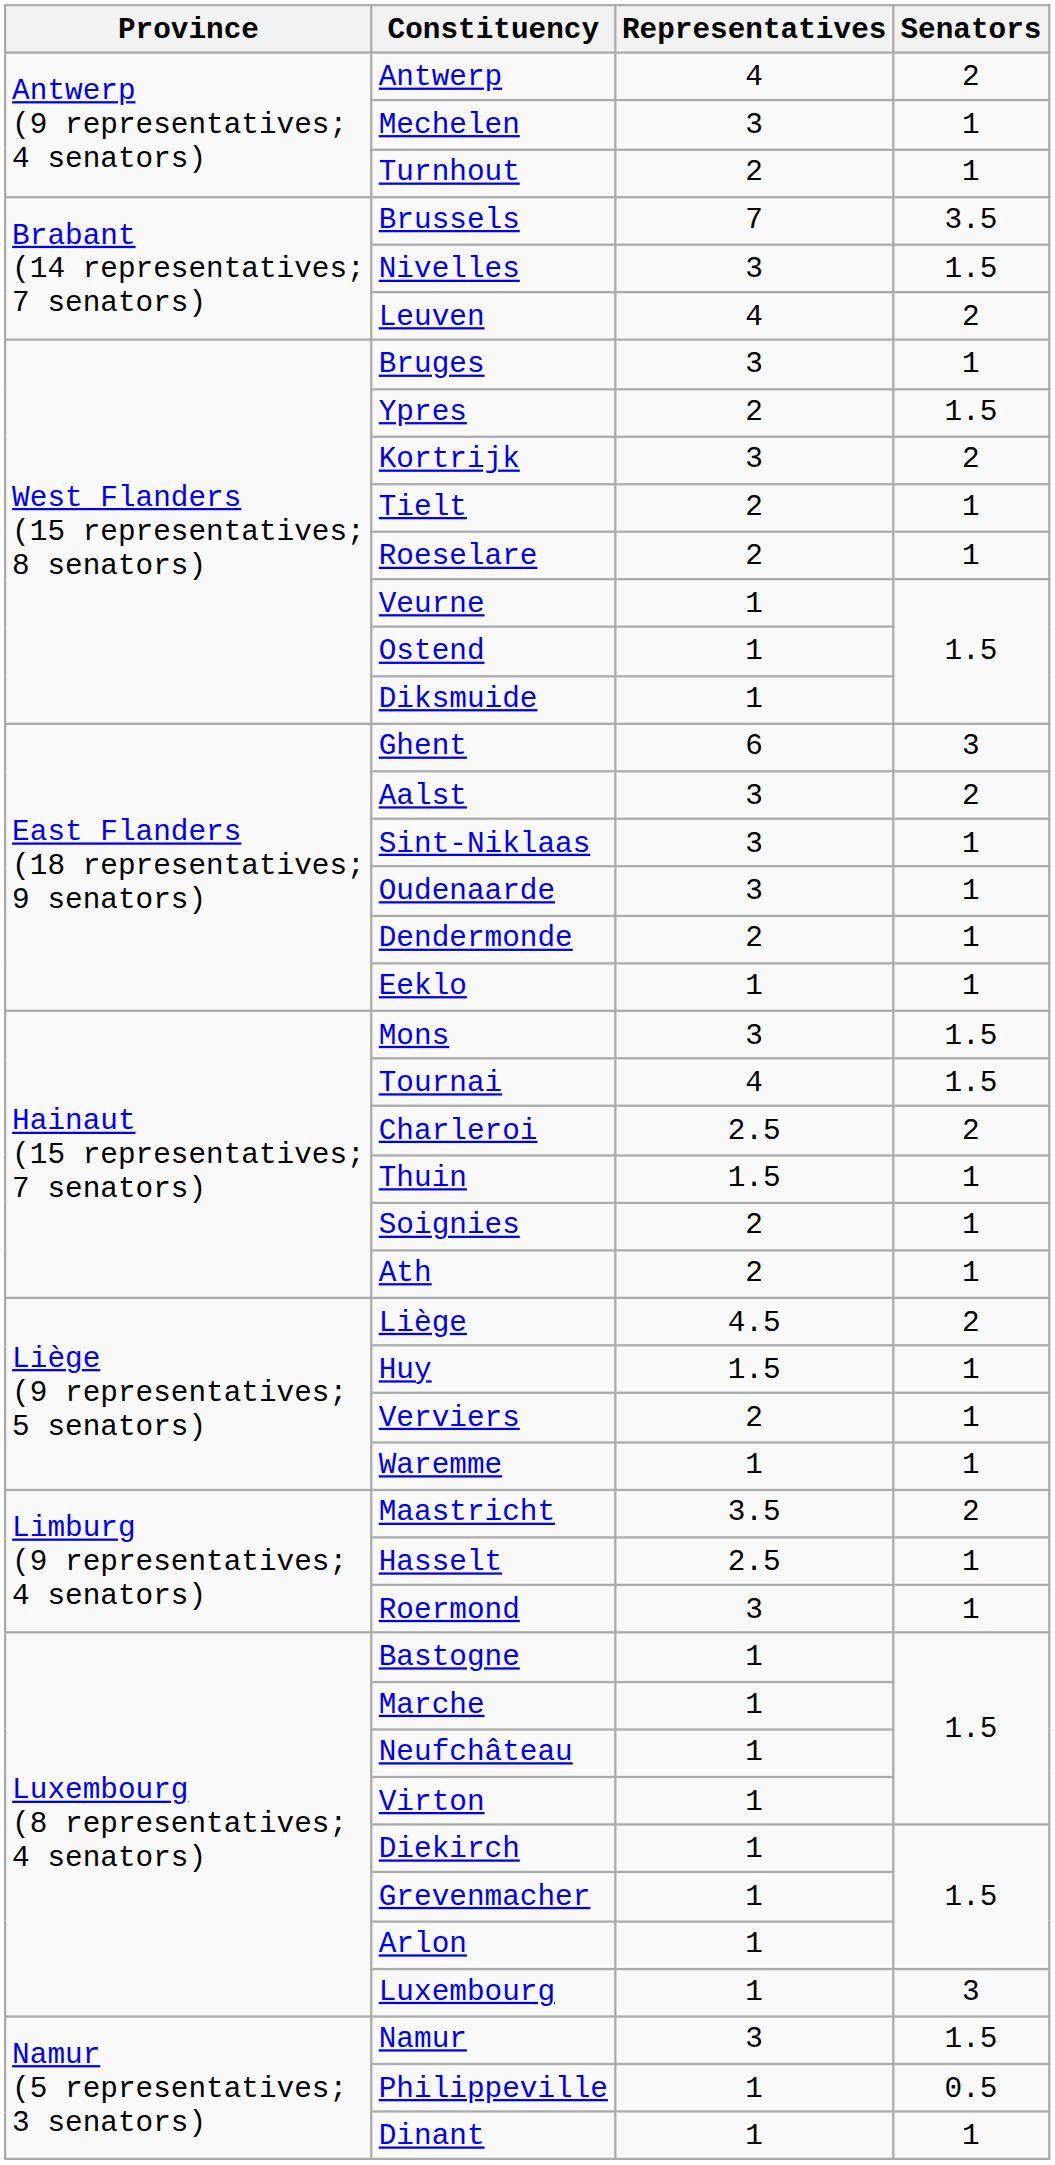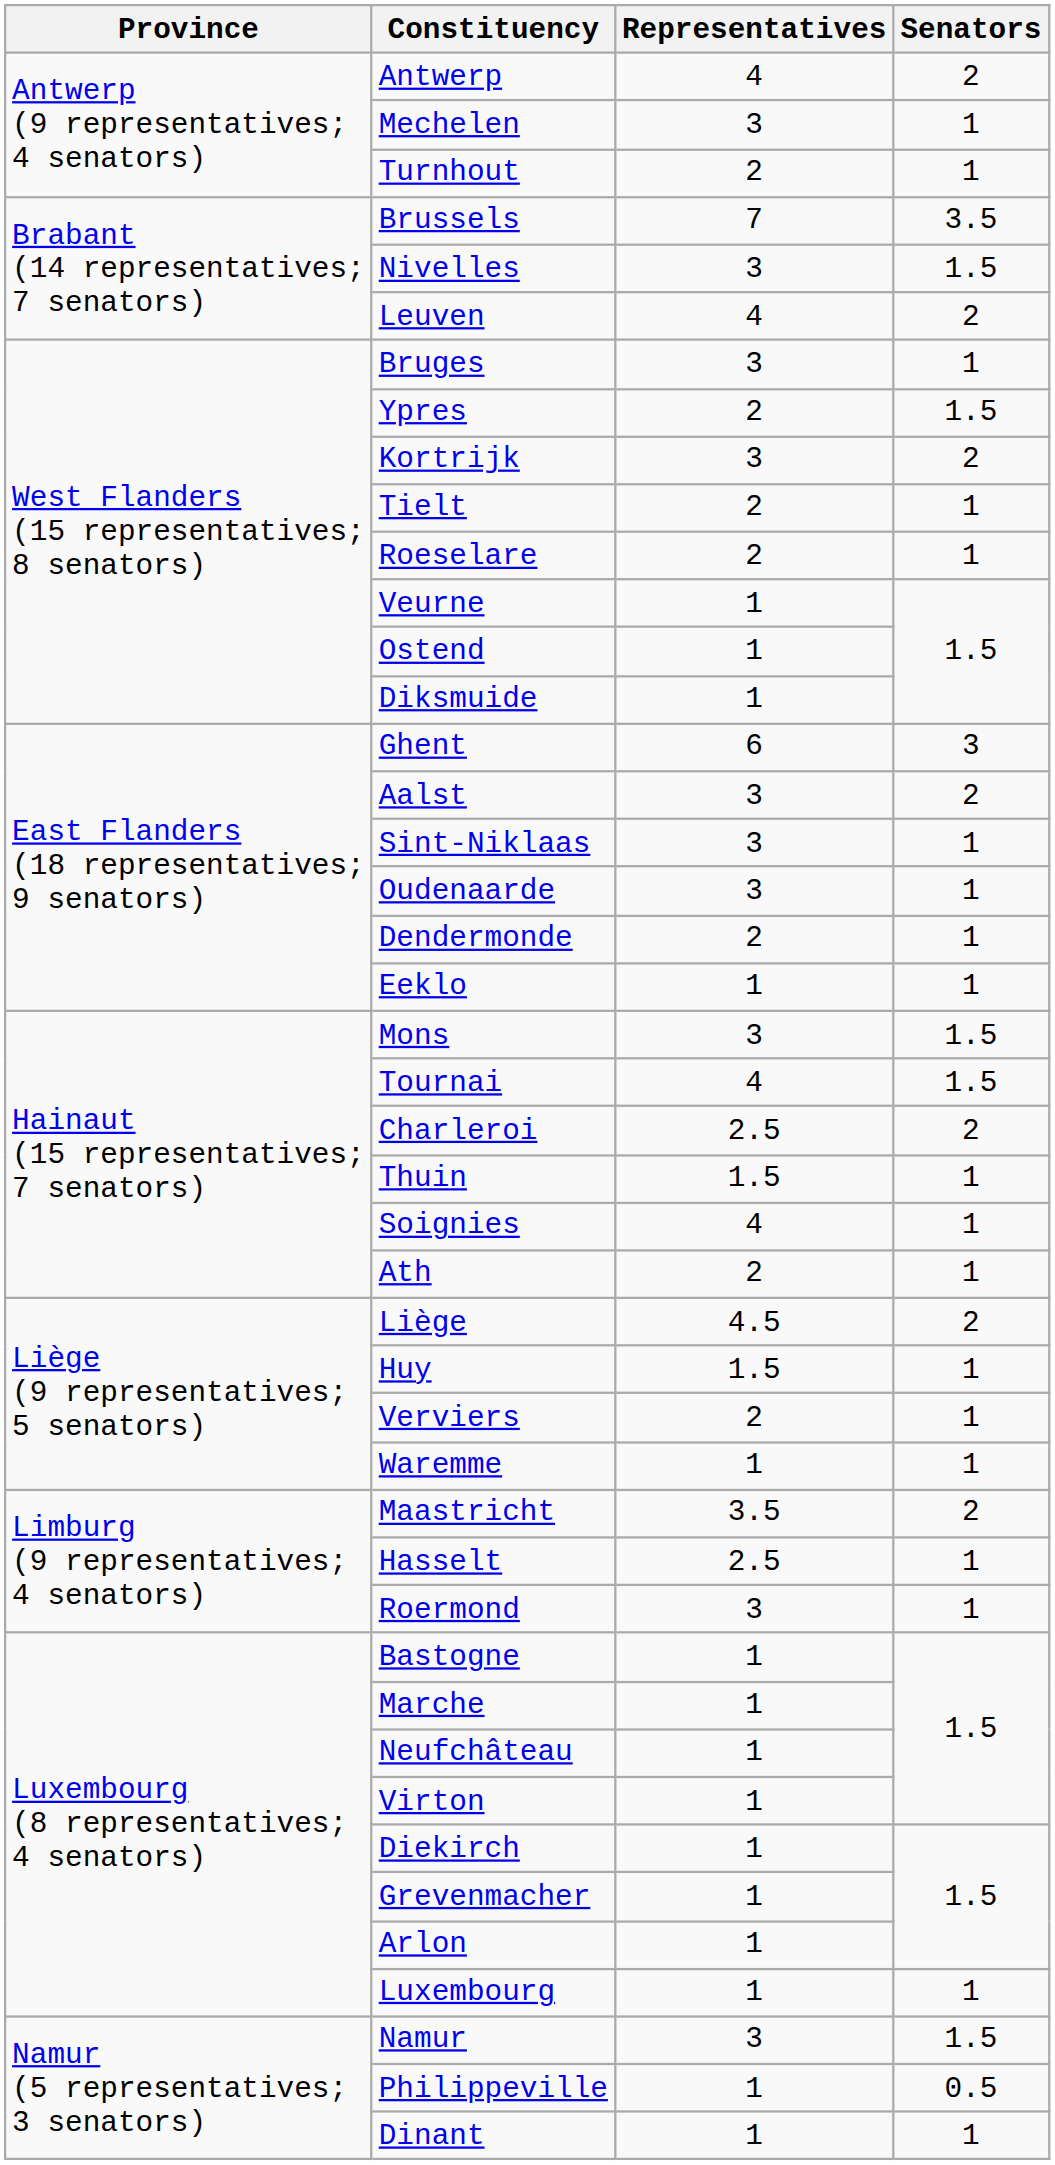Soignies | Representatives: 2 -> 4
Luxembourg | Senators: 3 -> 1
